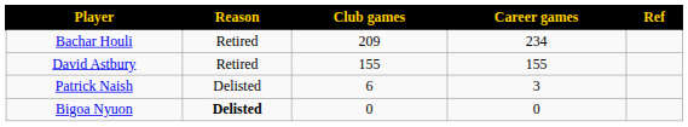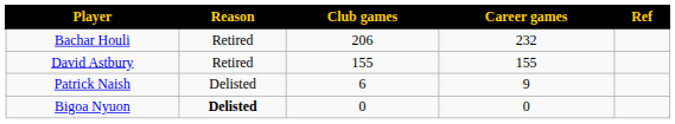Bachar Houli | Club games: 209 -> 206
Bachar Houli | Career games: 234 -> 232
Patrick Naish | Career games: 3 -> 9
